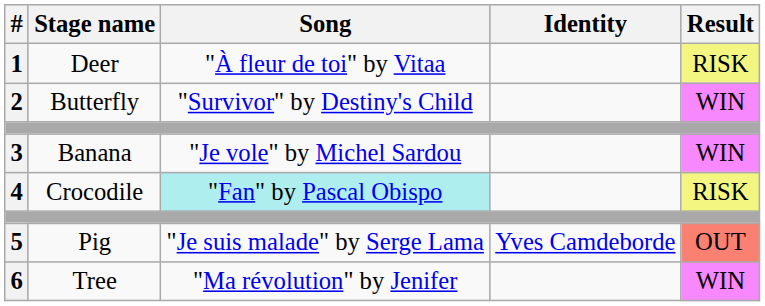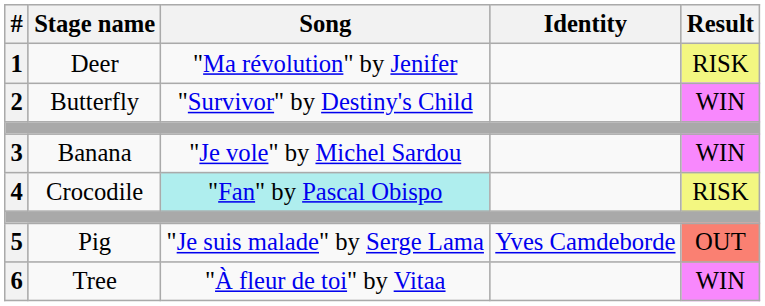1 | Song: "À fleur de toi" by Vitaa -> "Ma révolution" by Jenifer
6 | Song: "Ma révolution" by Jenifer -> "À fleur de toi" by Vitaa
